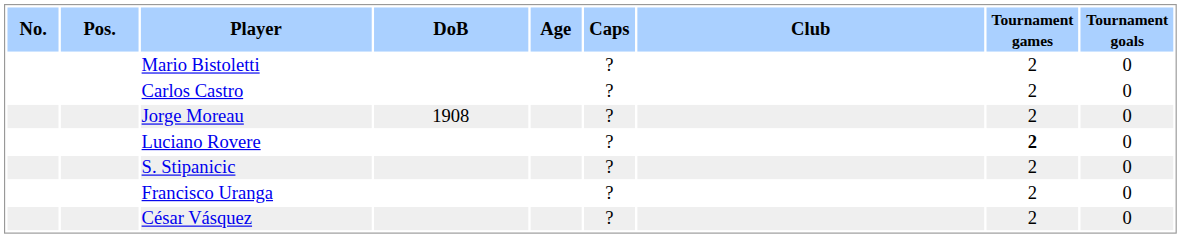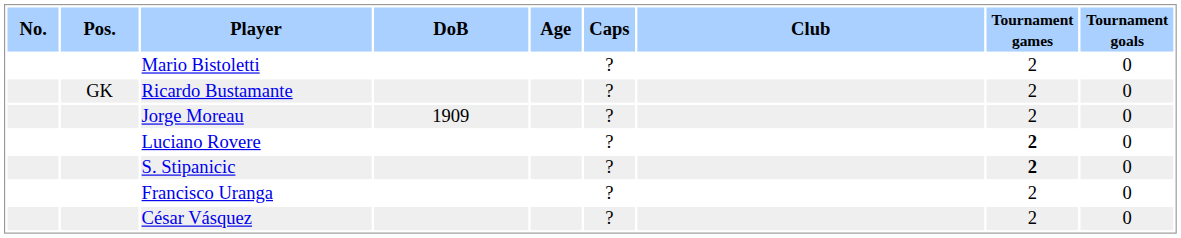+ row: GK | Ricardo Bustamante | ? | 2 | 0
- row: Carlos Castro | ? | 2 | 0
Jorge Moreau | DoB: 1908 -> 1909
S. Stipanicic | Tournament games: normal -> bold
